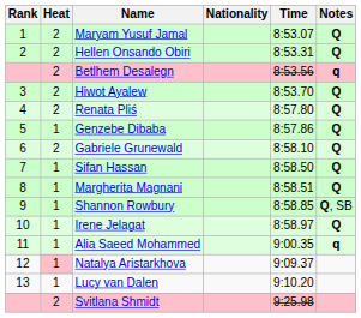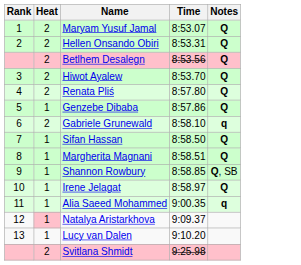- column: Nationality
Betlhem Desalegn | Notes: q -> Q
Gabriele Grunewald | Notes: Q -> q
